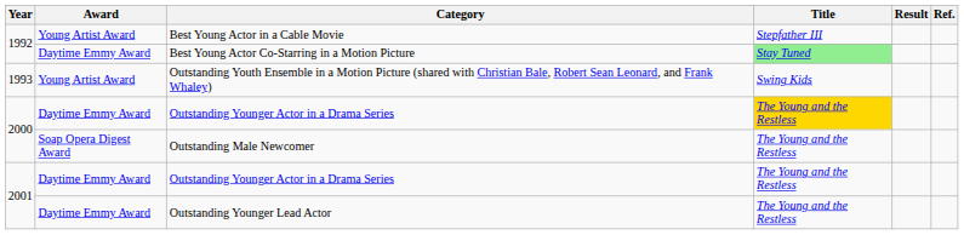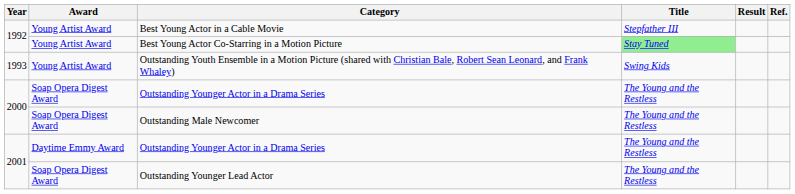Best Young Actor Co-Starring in a Motion Picture | Award: Daytime Emmy Award -> Young Artist Award
2000 / Outstanding Younger Actor in a Drama Series | Award: Daytime Emmy Award -> Soap Opera Digest Award
2000 / Outstanding Younger Actor in a Drama Series | Title: gold background -> no background
Outstanding Younger Lead Actor | Award: Daytime Emmy Award -> Soap Opera Digest Award
